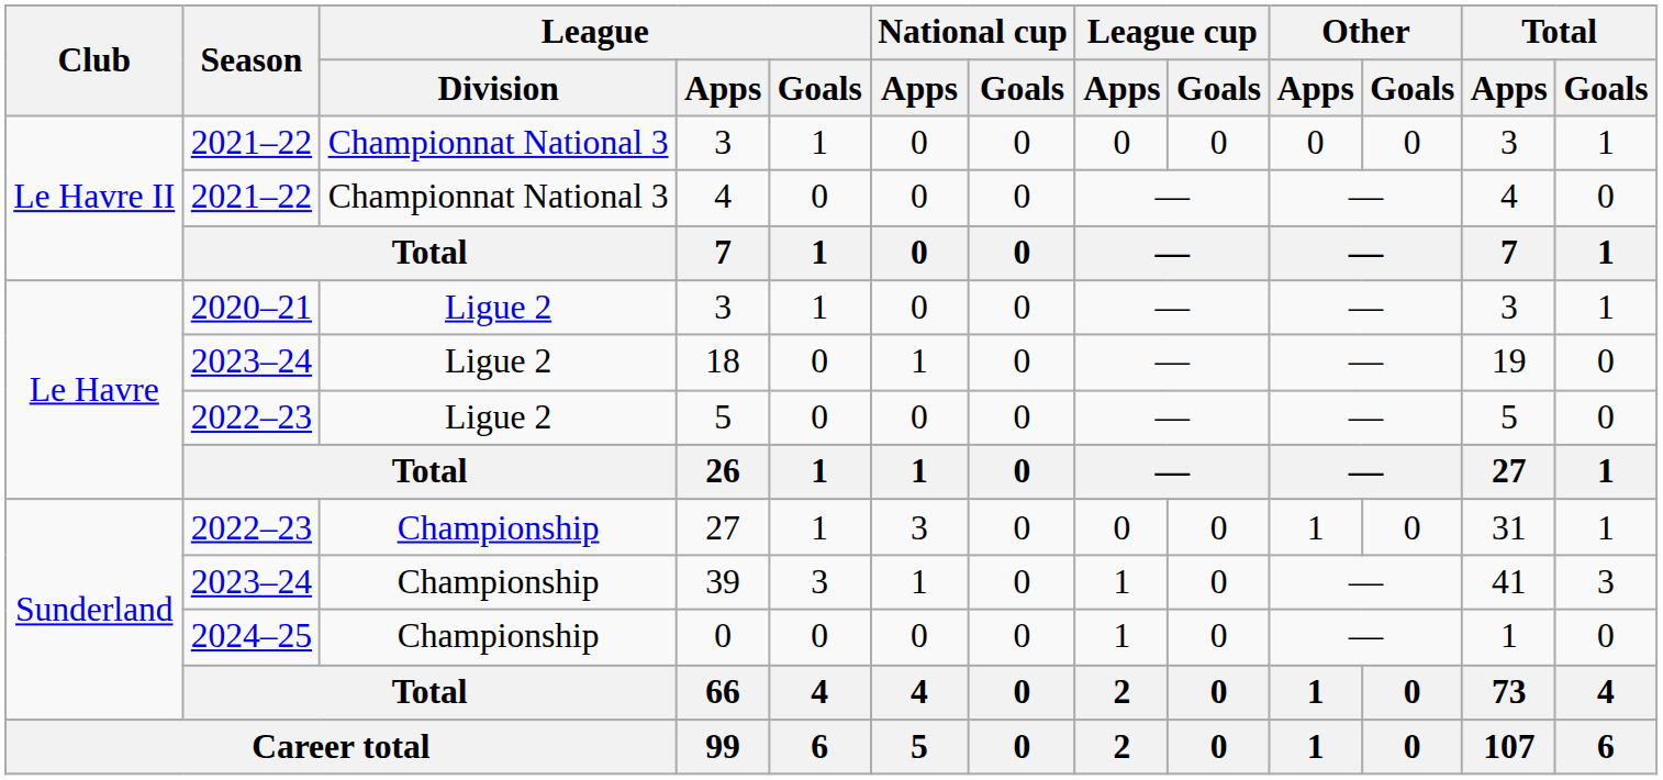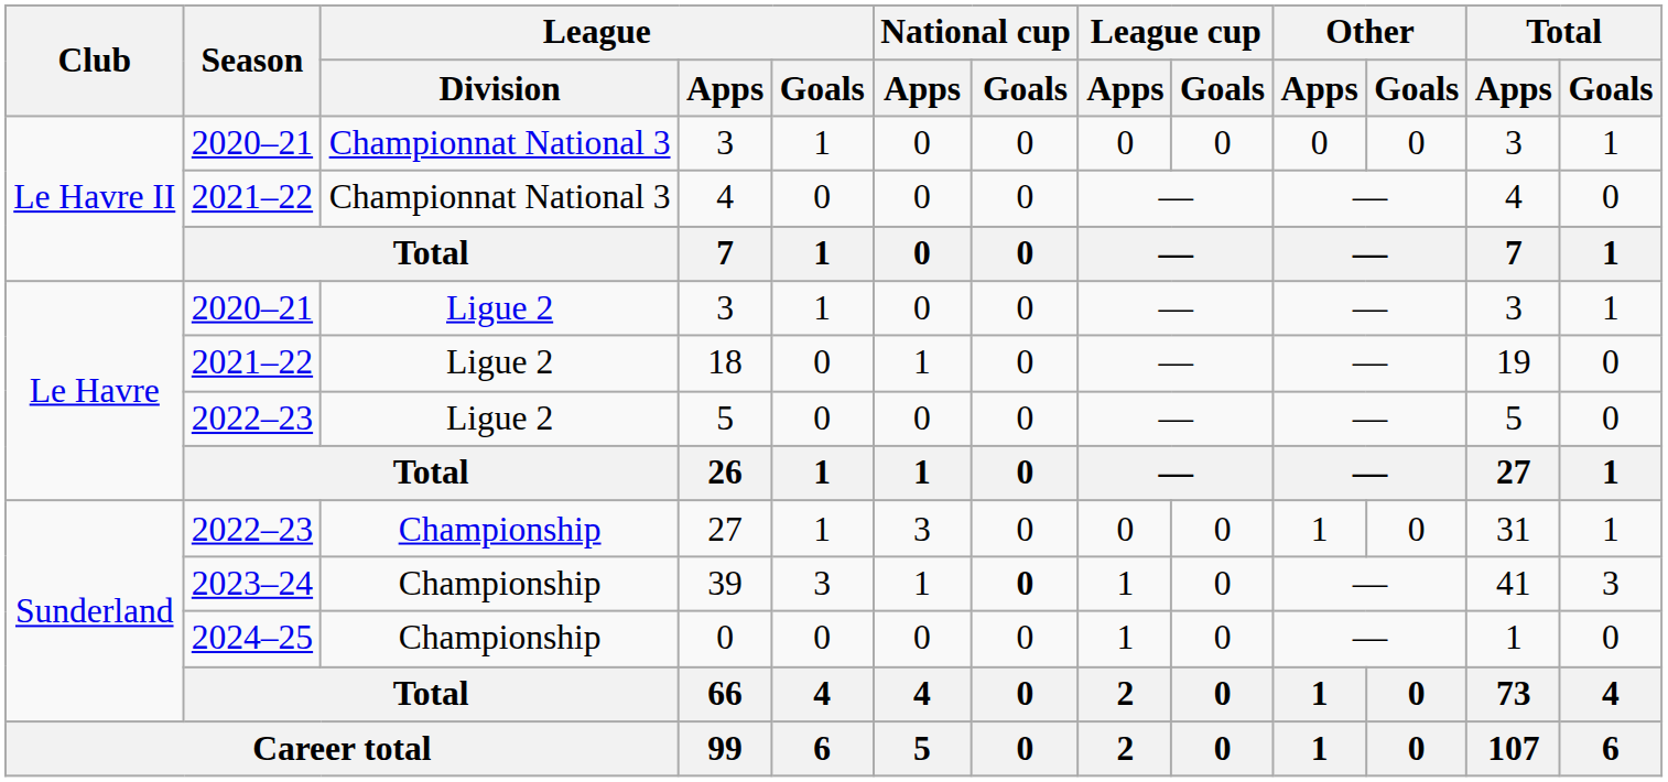Le Havre II / 3 | Season: 2021–22 -> 2020–21
18 | Season: 2023–24 -> 2021–22
39 | National cup / Goals: normal -> bold
